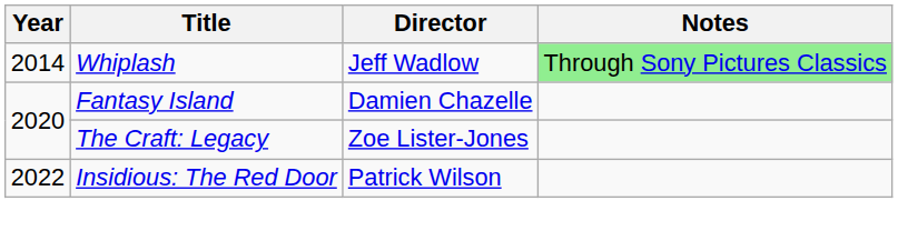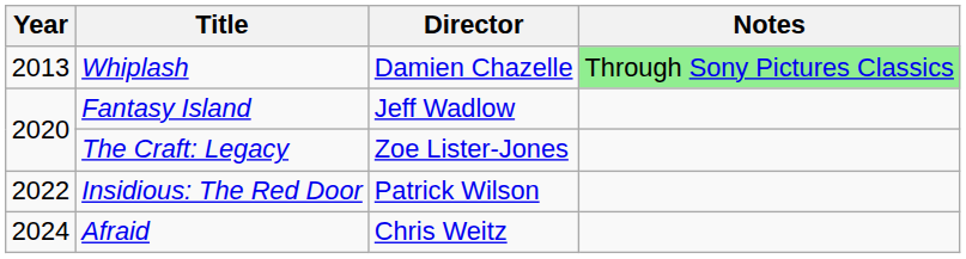Whiplash | Year: 2014 -> 2013
Whiplash | Director: Jeff Wadlow -> Damien Chazelle
Fantasy Island | Director: Damien Chazelle -> Jeff Wadlow
+ row: 2024 | Afraid | Chris Weitz
